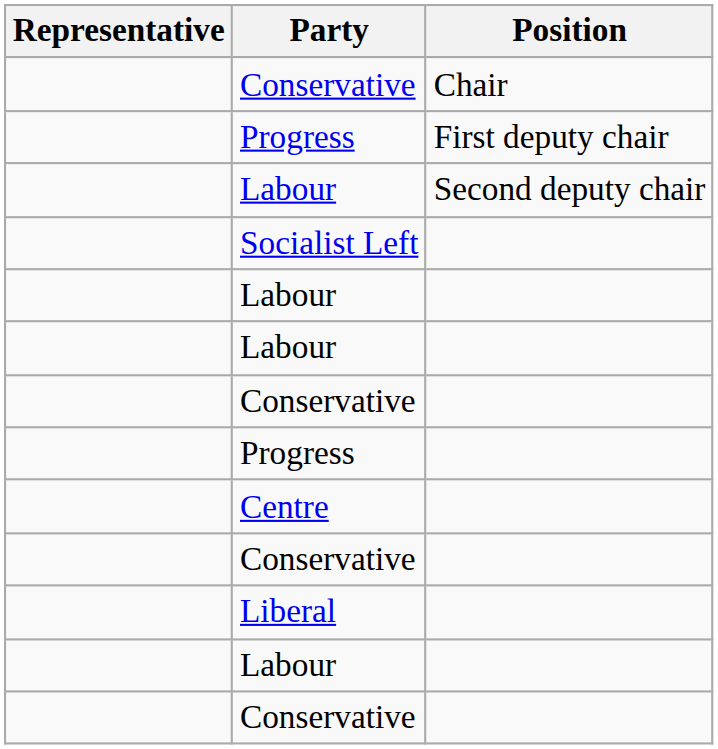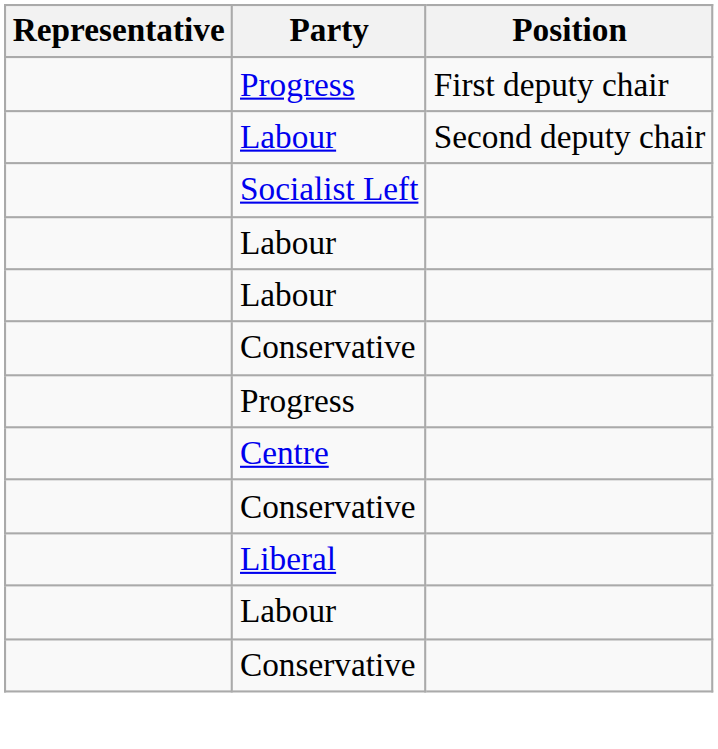- row: Conservative | Chair
